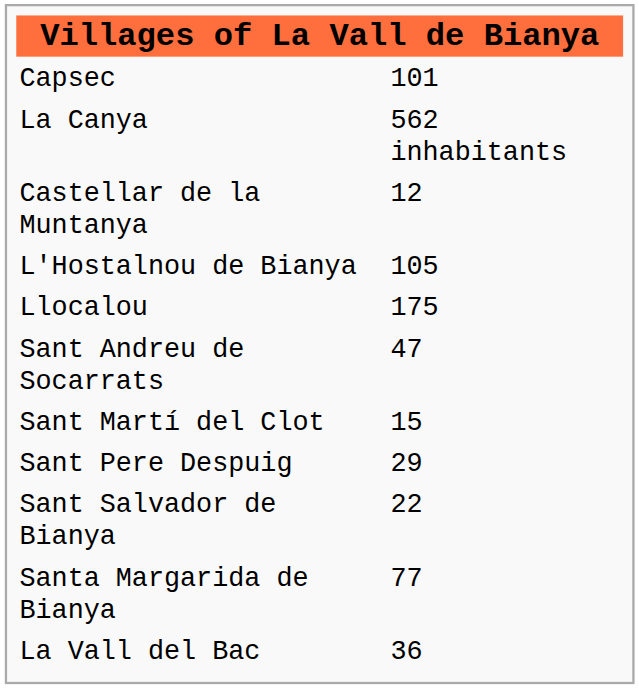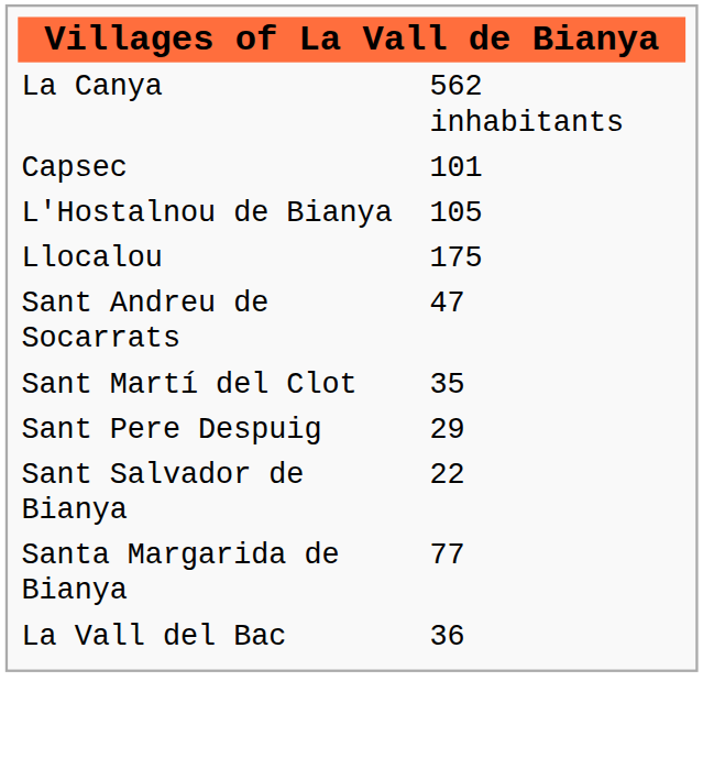rows swapped: La Canya <-> Capsec
- row: Castellar de la Muntanya | 12
Sant Martí del Clot | column 2: 15 -> 35
